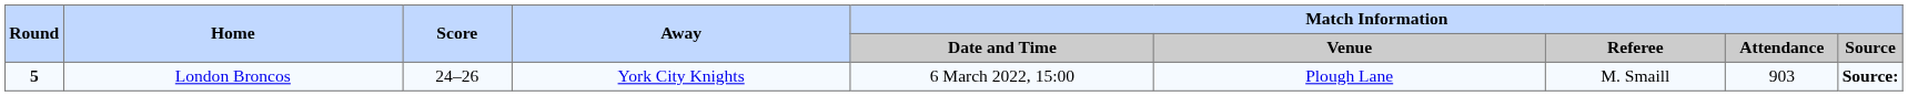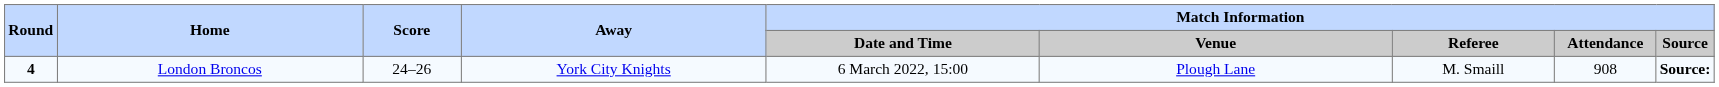London Broncos | Round: 5 -> 4
London Broncos | Match Information / Attendance: 903 -> 908
